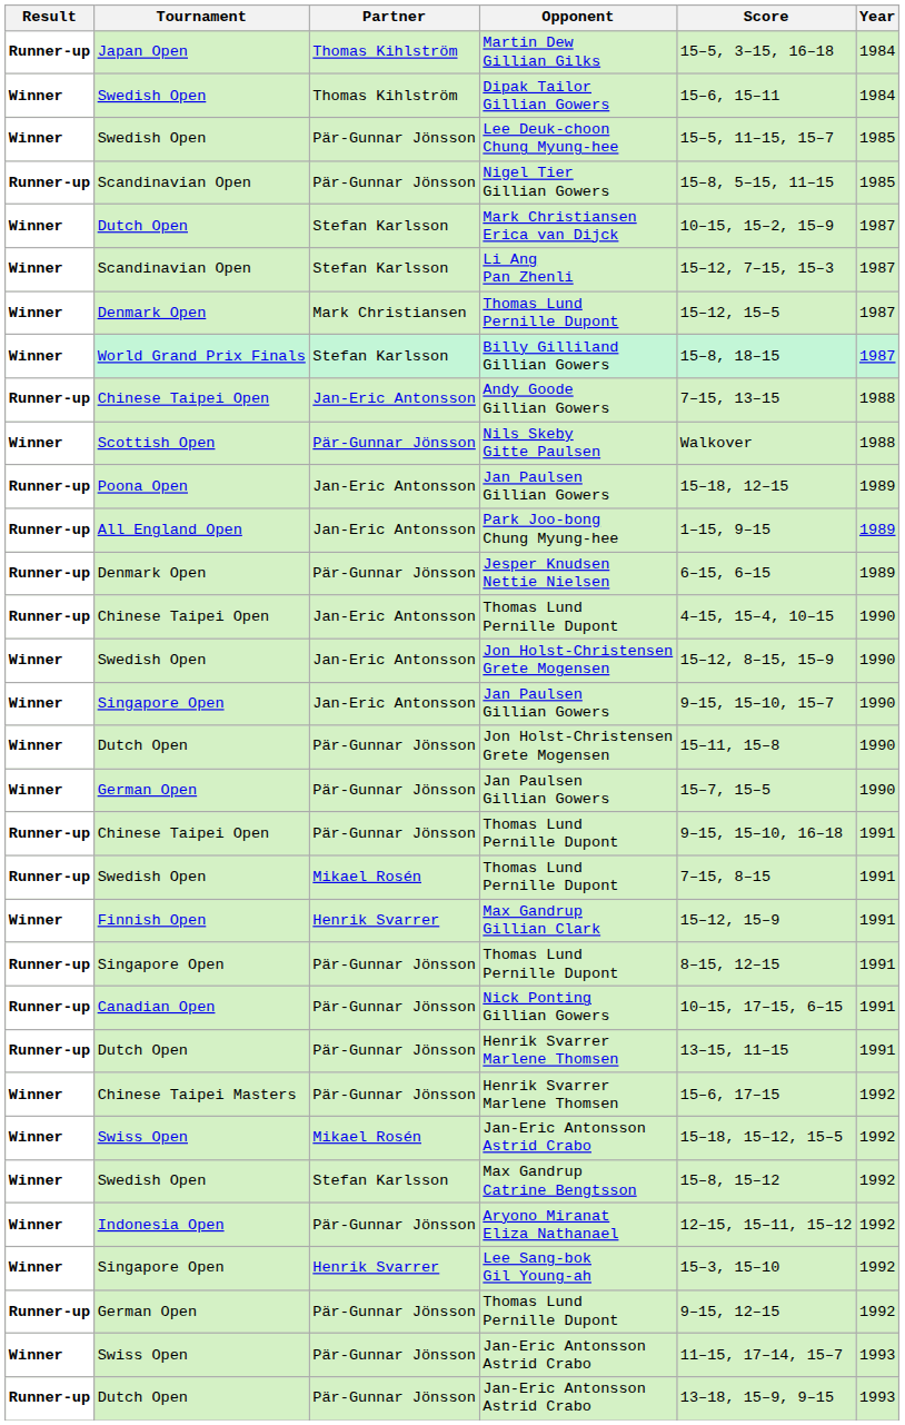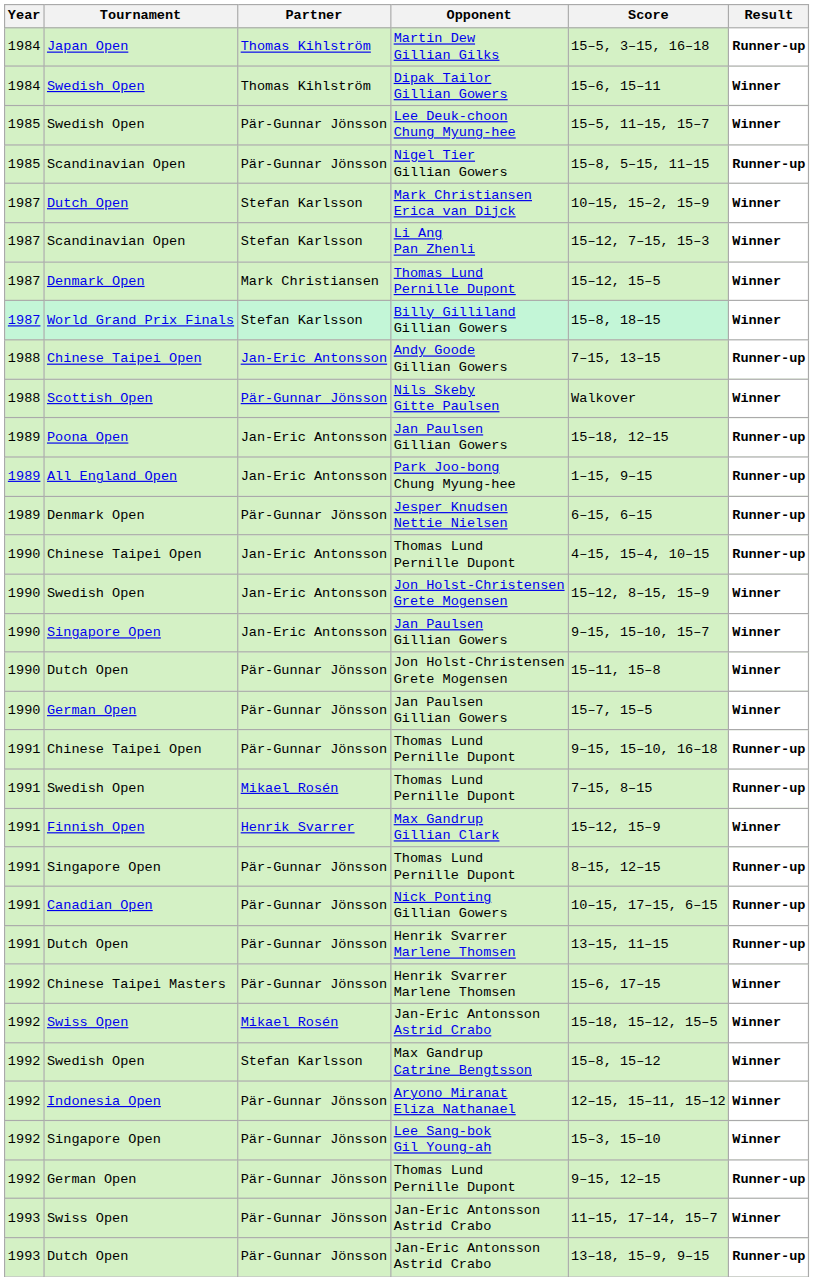columns swapped: Year <-> Result
Lee Sang-bok Gil Young-ah | Partner: Henrik Svarrer -> Pär-Gunnar Jönsson
